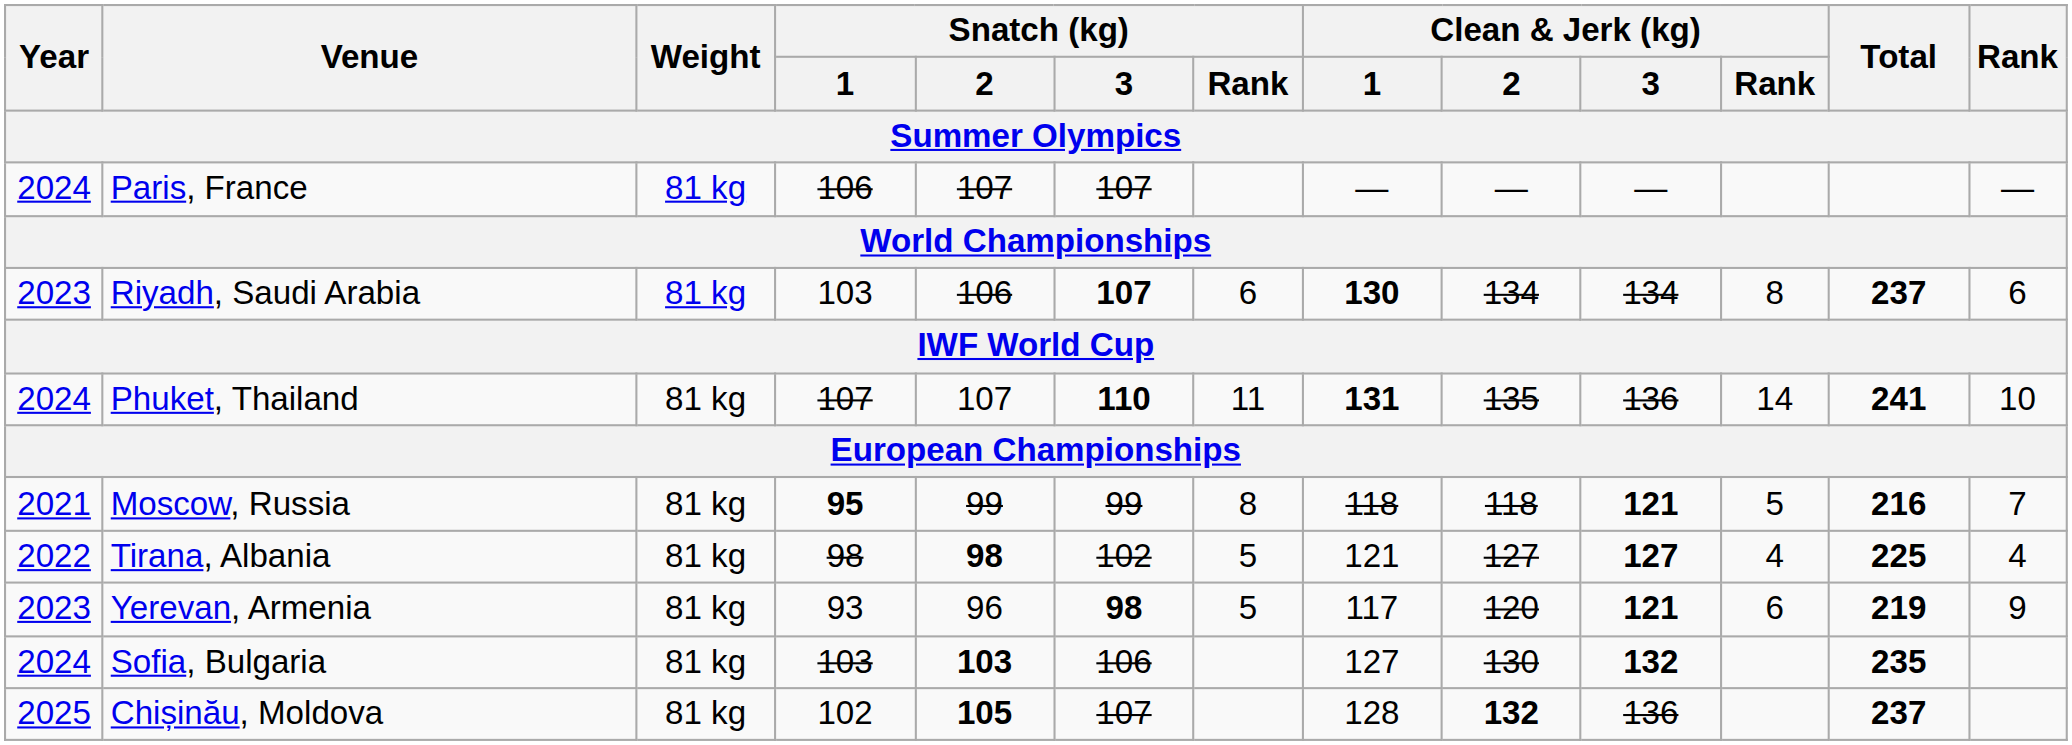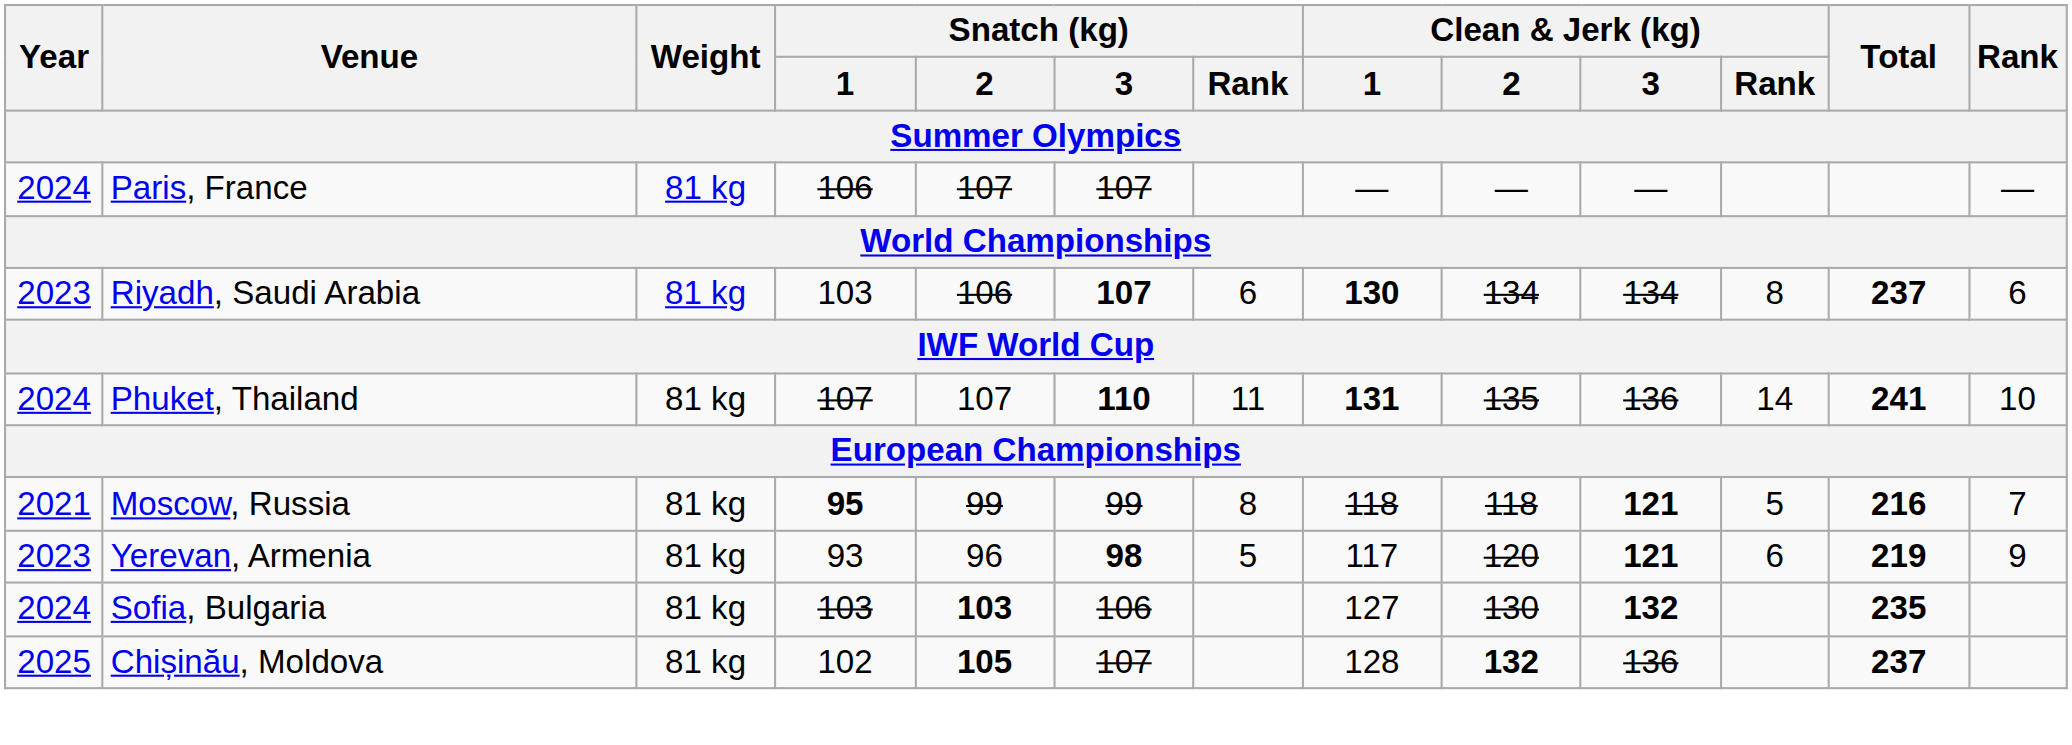- row: 2022 | Tirana, Albania | 81 kg | 98 | 98 | 102 | 5 | 121 | 127 | 127 | 4 | 225 | 4
